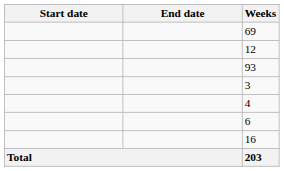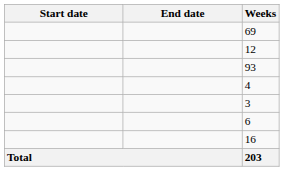rows swapped: 4 <-> 3
